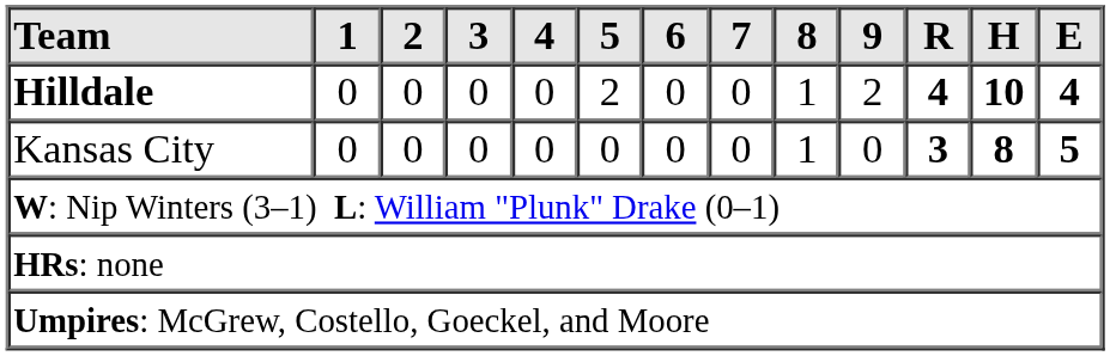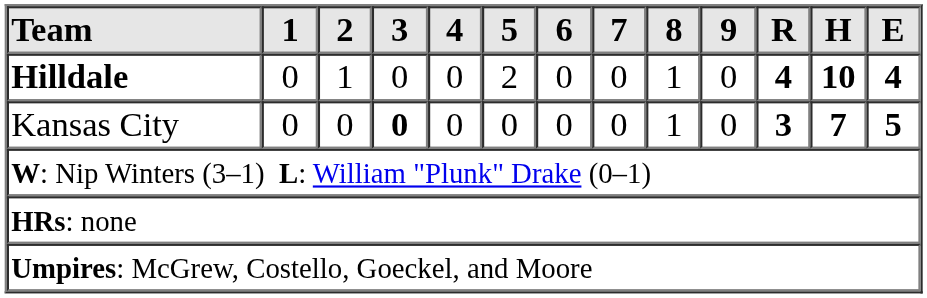Hilldale | 2: 0 -> 1
Hilldale | 9: 2 -> 0
Kansas City | 3: normal -> bold
Kansas City | H: 8 -> 7
